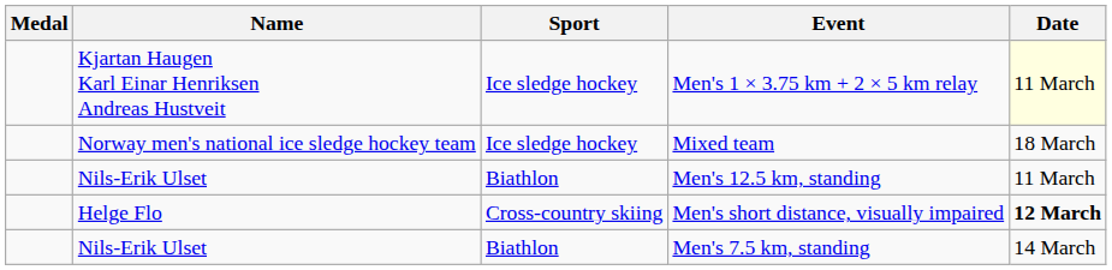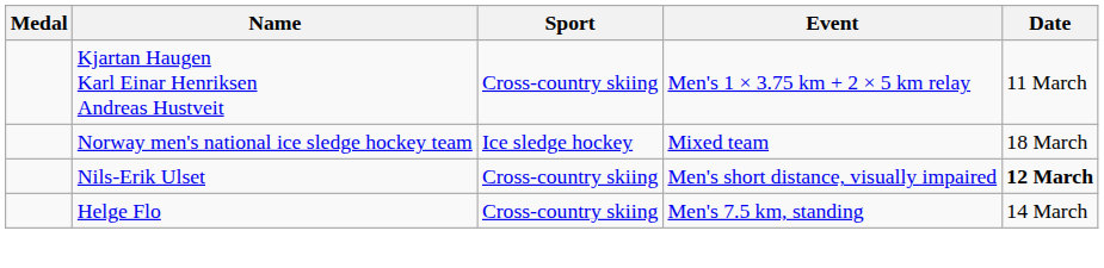Men's 1 × 3.75 km + 2 × 5 km relay | Sport: Ice sledge hockey -> Cross-country skiing
Men's 1 × 3.75 km + 2 × 5 km relay | Date: lightyellow background -> no background
- row: Nils-Erik Ulset | Biathlon | Men's 12.5 km, standing | 11 March
Men's short distance, visually impaired | Name: Helge Flo -> Nils-Erik Ulset
Men's 7.5 km, standing | Name: Nils-Erik Ulset -> Helge Flo
Men's 7.5 km, standing | Sport: Biathlon -> Cross-country skiing
